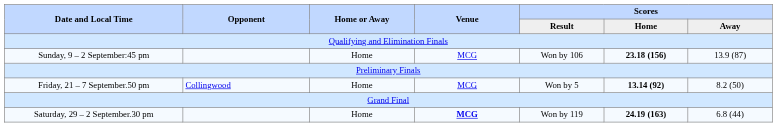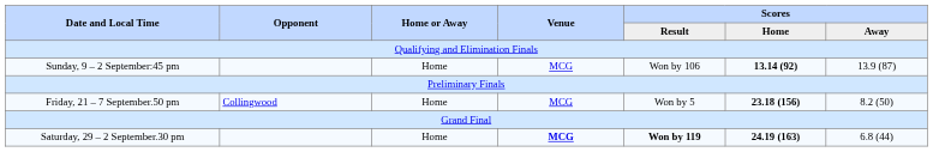Sunday, 9 – 2 September:45 pm | Scores / Home: 23.18 (156) -> 13.14 (92)
Friday, 21 – 7 September.50 pm | Scores / Home: 13.14 (92) -> 23.18 (156)
Saturday, 29 – 2 September.30 pm | Scores / Result: normal -> bold
